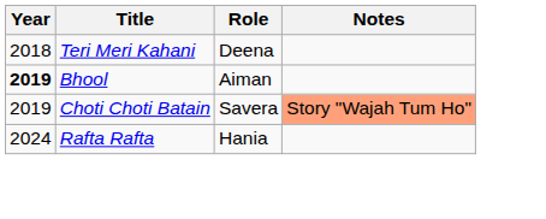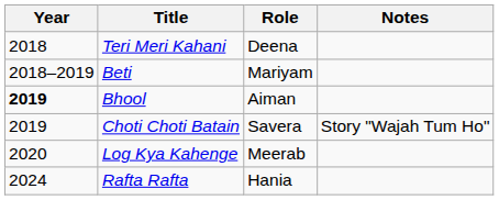+ row: 2018–2019 | Beti | Mariyam
Choti Choti Batain | Notes: lightsalmon background -> no background
+ row: 2020 | Log Kya Kahenge | Meerab
